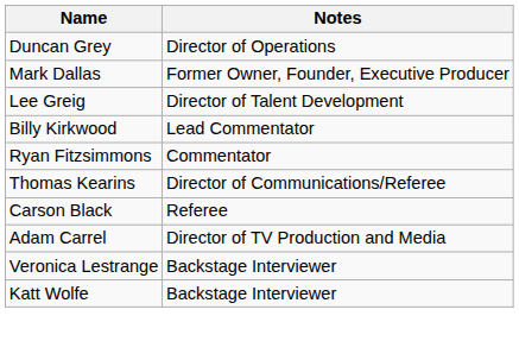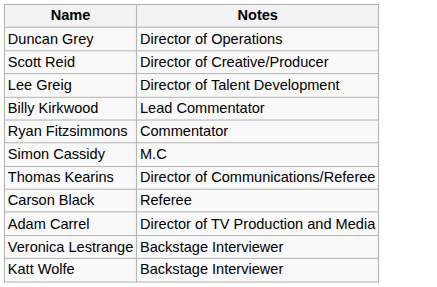- row: Mark Dallas | Former Owner, Founder, Executive Producer
+ row: Scott Reid | Director of Creative/Producer
+ row: Simon Cassidy | M.C
